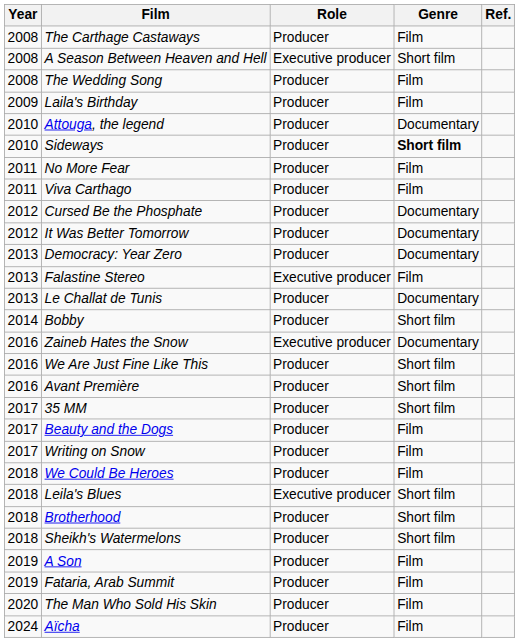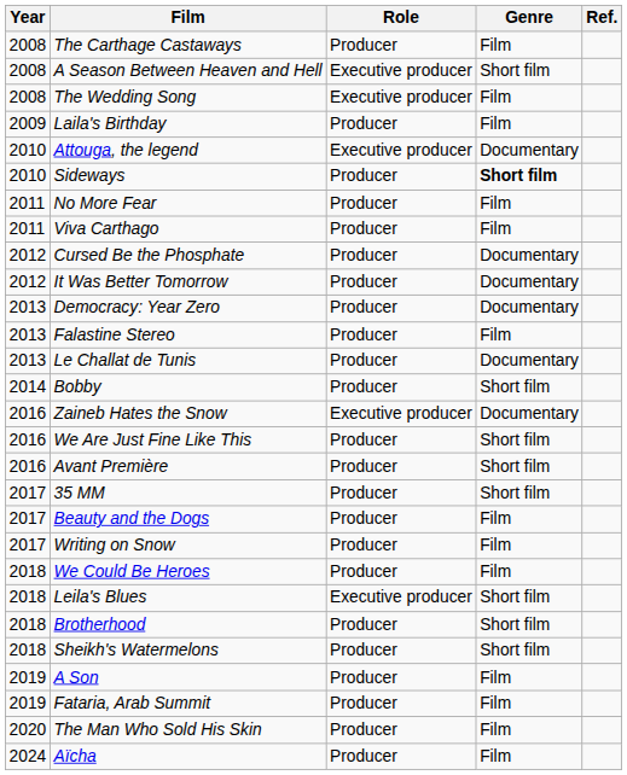The Wedding Song | Role: Producer -> Executive producer
Attouga, the legend | Role: Producer -> Executive producer
Falastine Stereo | Role: Executive producer -> Producer
